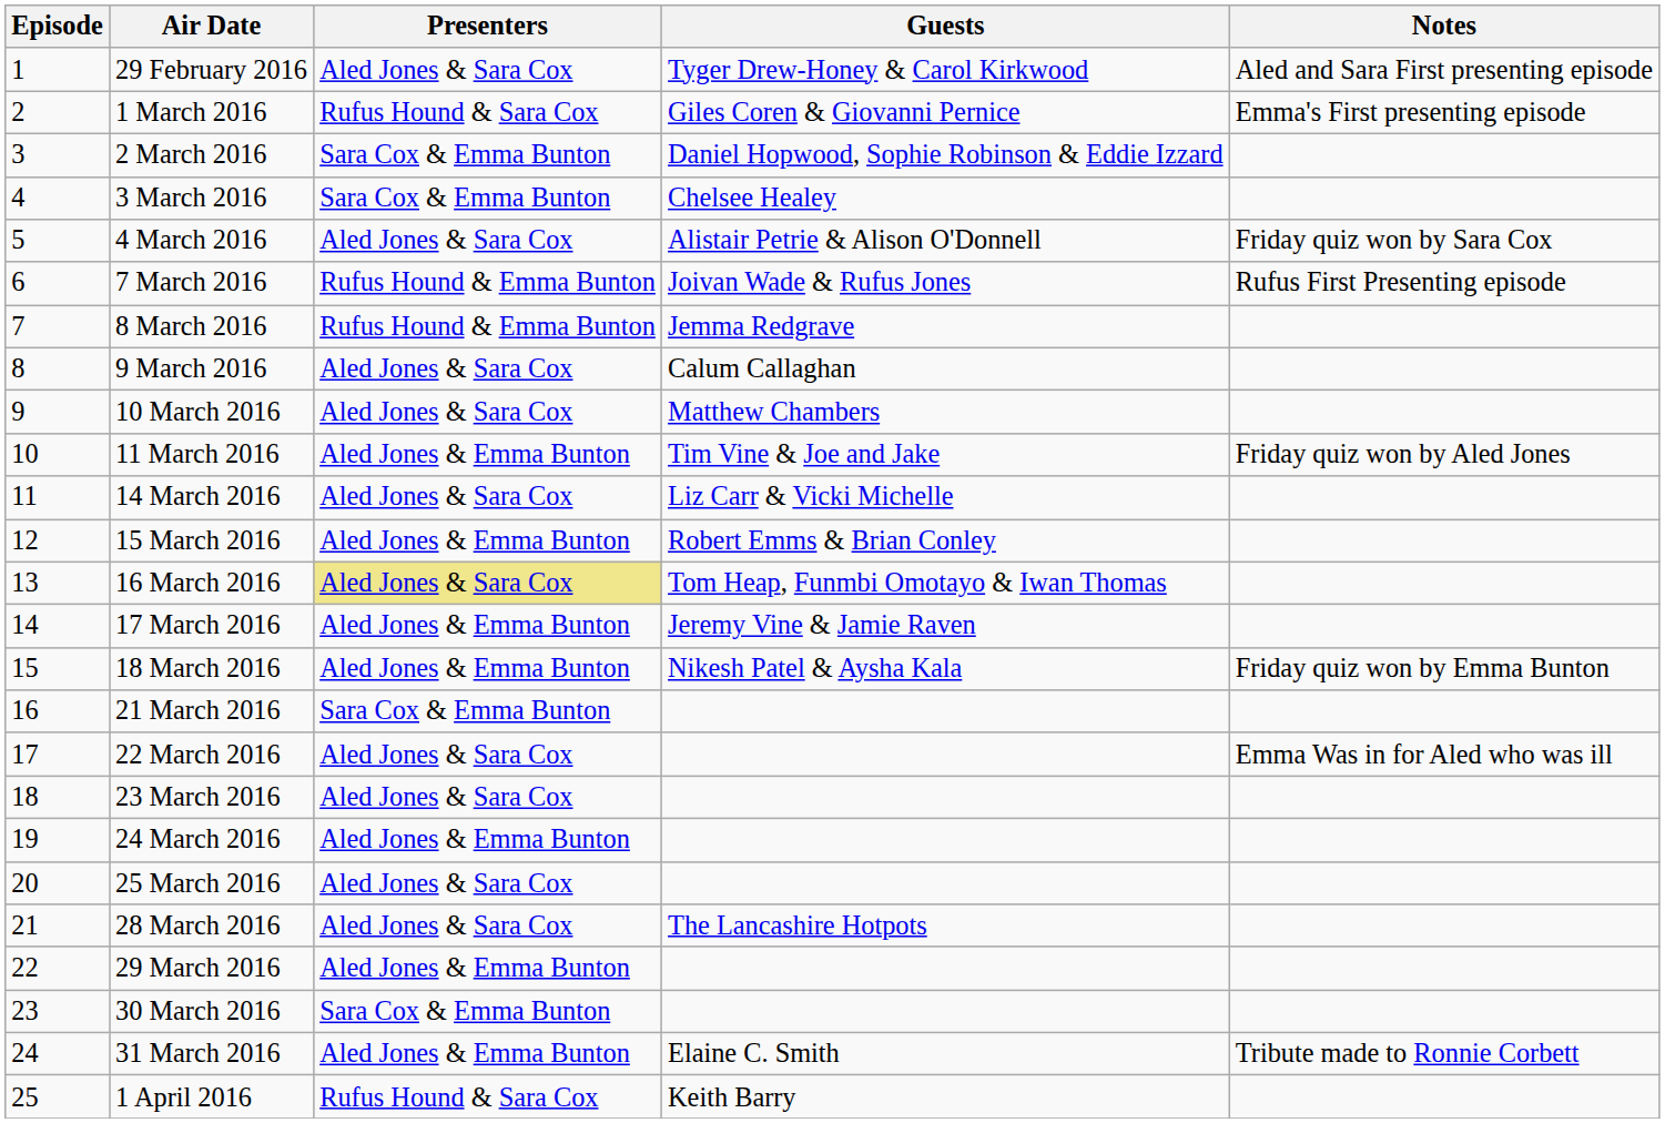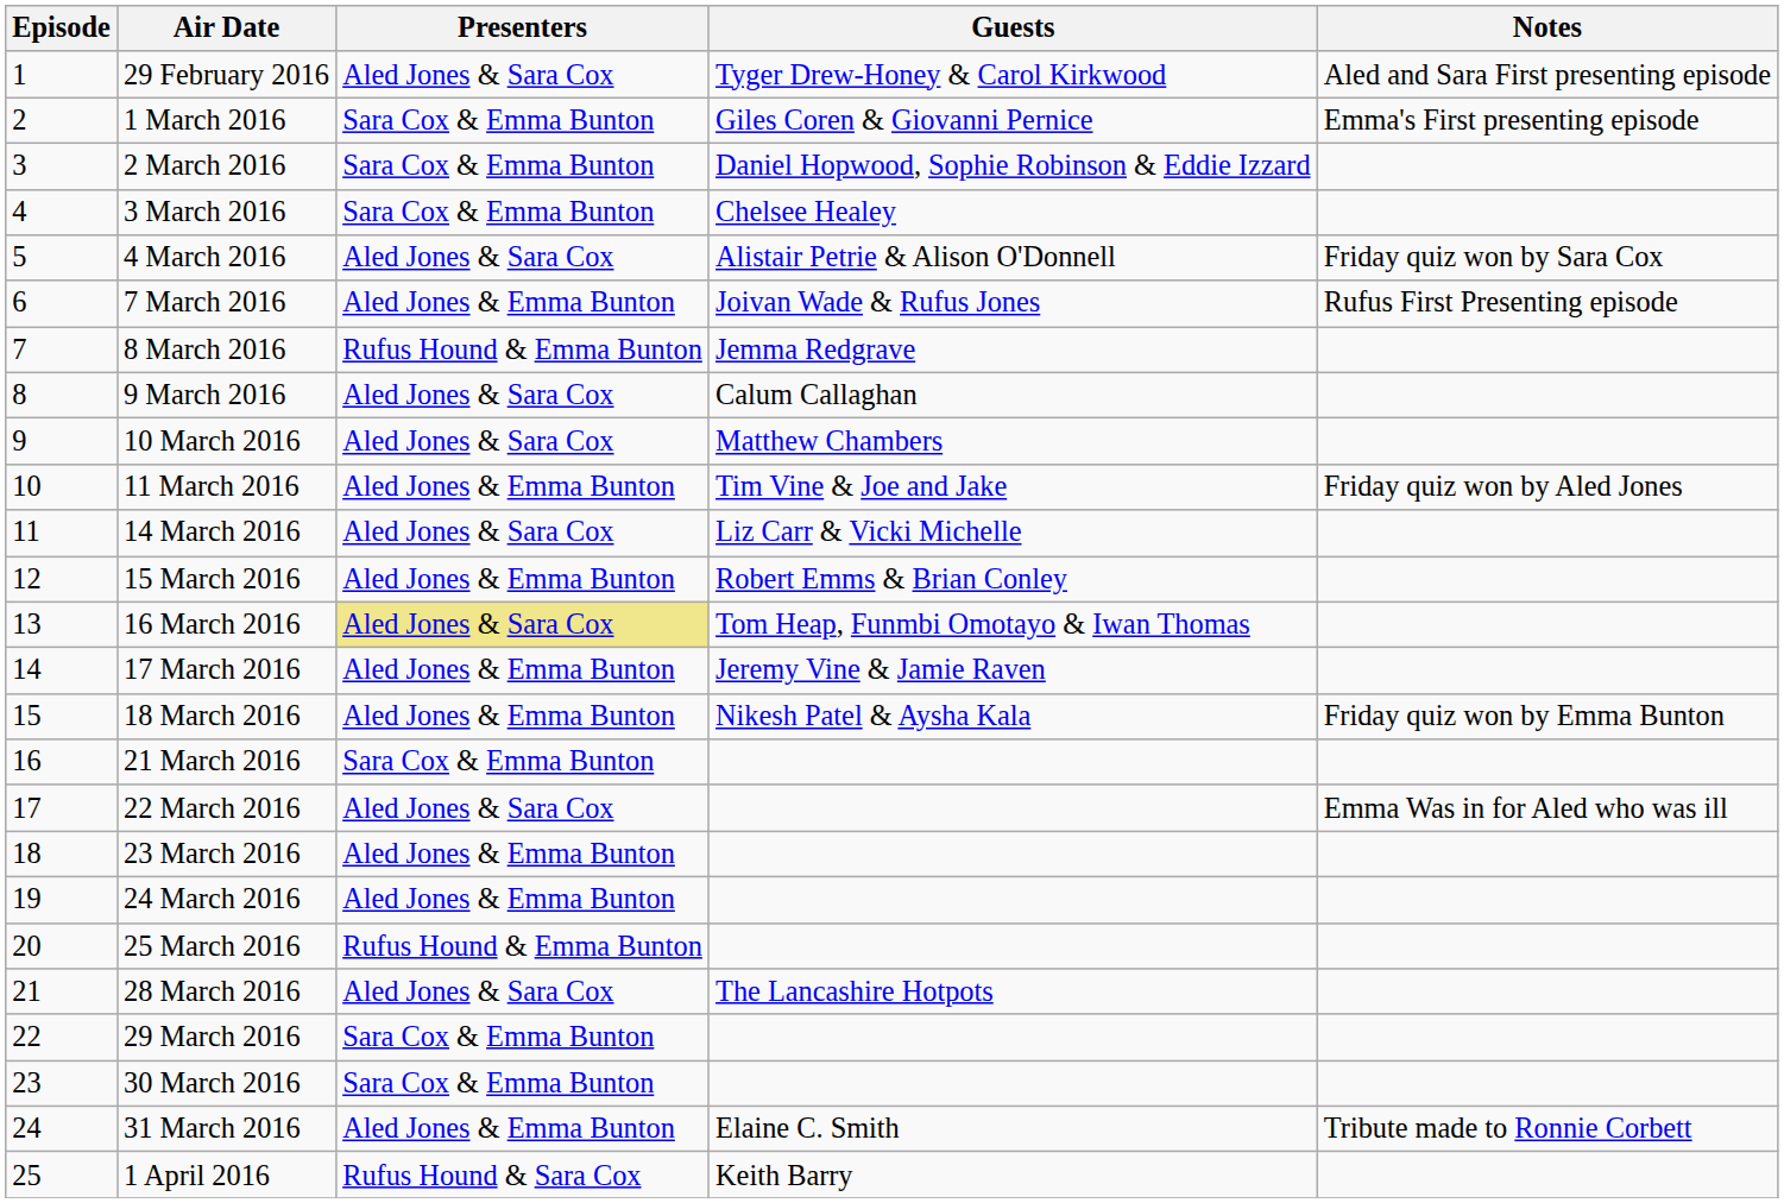1 March 2016 | Presenters: Rufus Hound & Sara Cox -> Sara Cox & Emma Bunton
7 March 2016 | Presenters: Rufus Hound & Emma Bunton -> Aled Jones & Emma Bunton
23 March 2016 | Presenters: Aled Jones & Sara Cox -> Aled Jones & Emma Bunton
25 March 2016 | Presenters: Aled Jones & Sara Cox -> Rufus Hound & Emma Bunton
29 March 2016 | Presenters: Aled Jones & Emma Bunton -> Sara Cox & Emma Bunton
